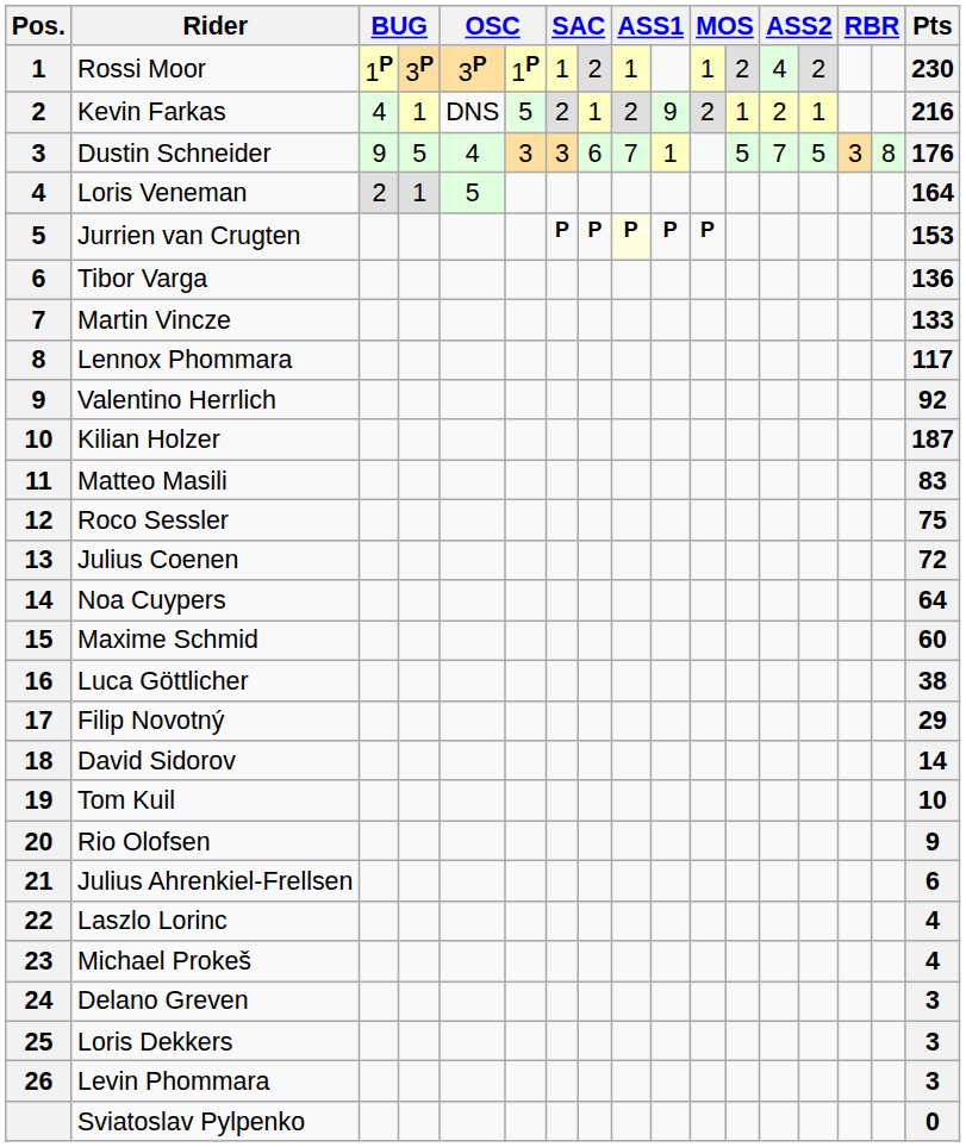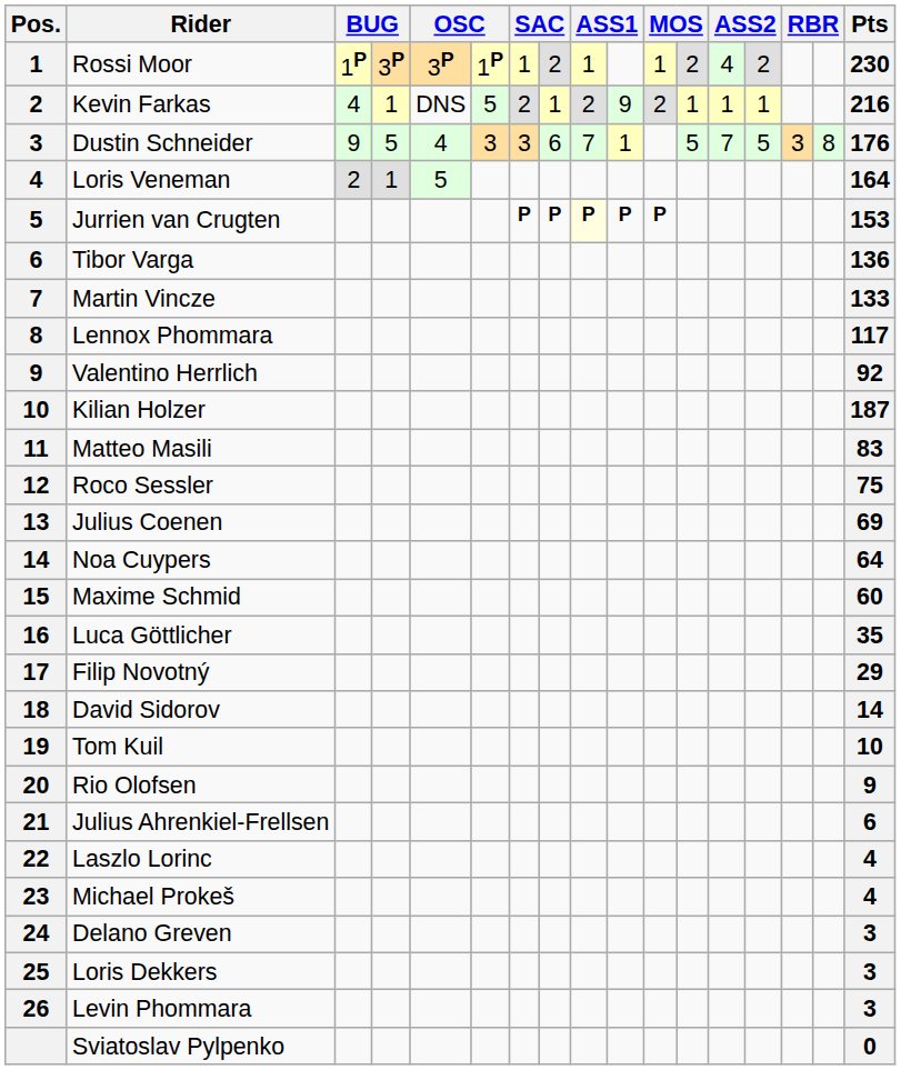Kevin Farkas | column 13: 2 -> 1
Julius Coenen | Pts: 72 -> 69
Luca Göttlicher | Pts: 38 -> 35
